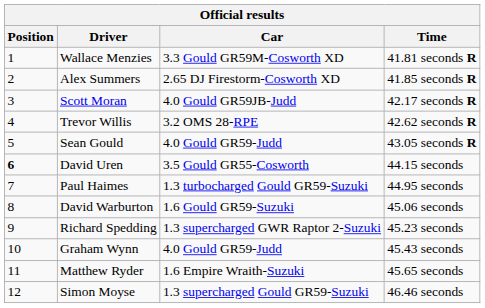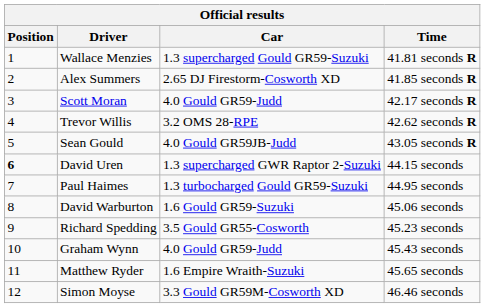Wallace Menzies | Car: 3.3 Gould GR59M-Cosworth XD -> 1.3 supercharged Gould GR59-Suzuki
Scott Moran | Car: 4.0 Gould GR59JB-Judd -> 4.0 Gould GR59-Judd
Sean Gould | Car: 4.0 Gould GR59-Judd -> 4.0 Gould GR59JB-Judd
David Uren | Car: 3.5 Gould GR55-Cosworth -> 1.3 supercharged GWR Raptor 2-Suzuki
Richard Spedding | Car: 1.3 supercharged GWR Raptor 2-Suzuki -> 3.5 Gould GR55-Cosworth
Simon Moyse | Car: 1.3 supercharged Gould GR59-Suzuki -> 3.3 Gould GR59M-Cosworth XD
